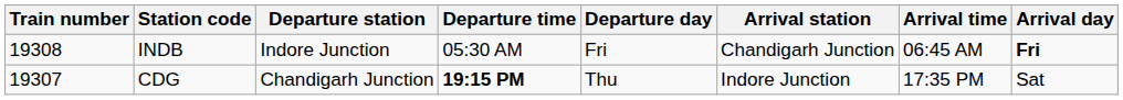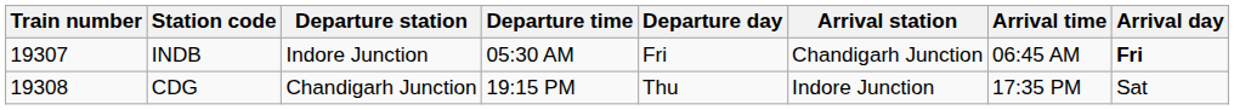INDB | Train number: 19308 -> 19307
CDG | Train number: 19307 -> 19308
CDG | Departure time: bold -> normal
